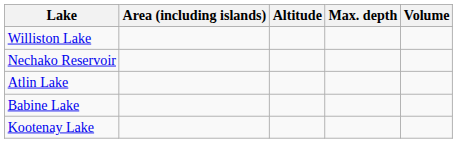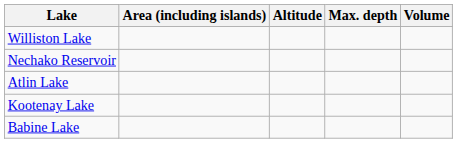rows swapped: Babine Lake <-> Kootenay Lake
